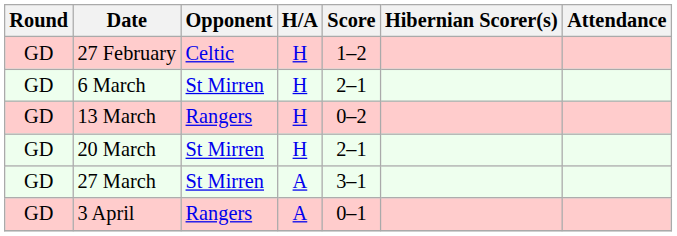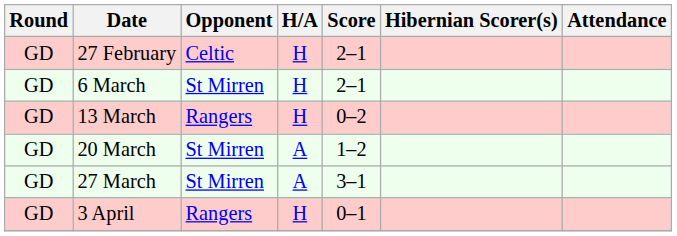27 February | Score: 1–2 -> 2–1
20 March | H/A: H -> A
20 March | Score: 2–1 -> 1–2
3 April | H/A: A -> H
